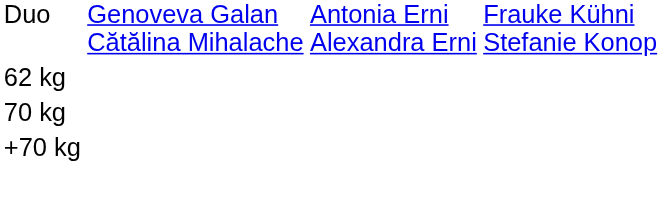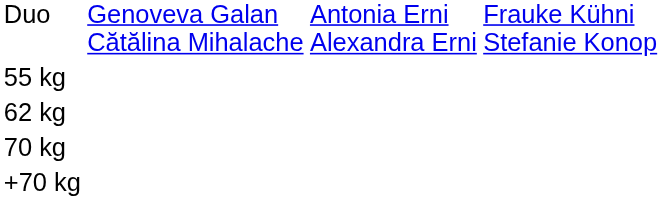+ row: 55 kg
